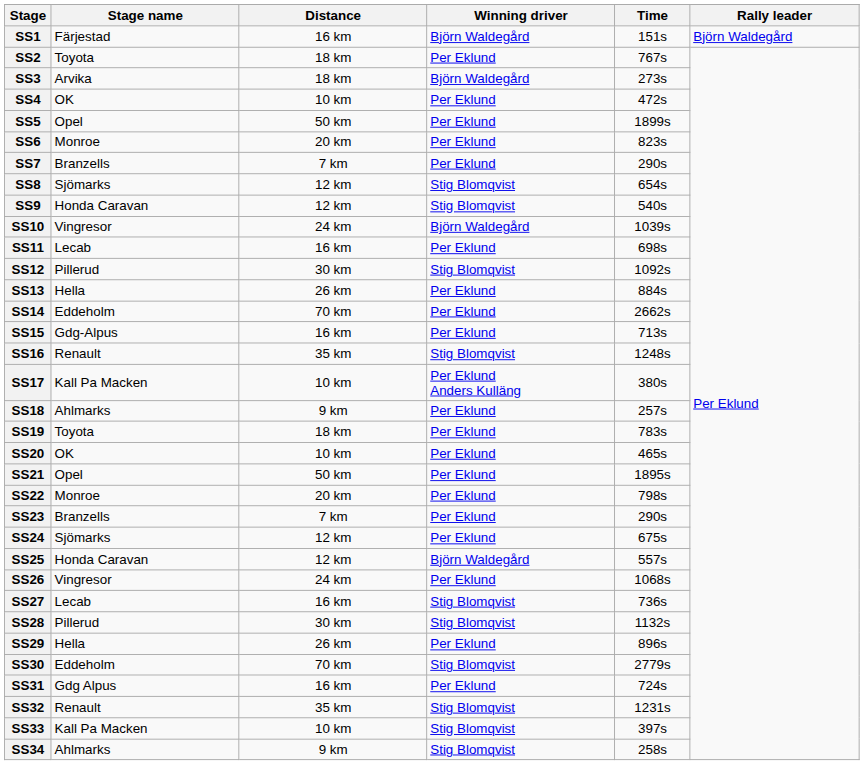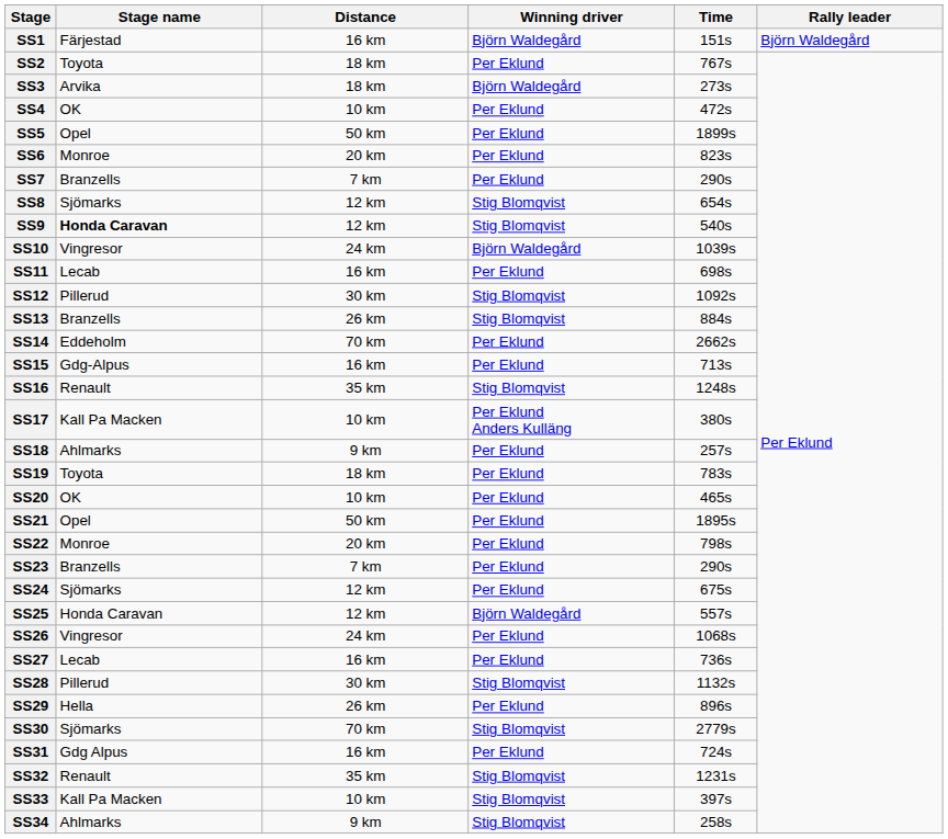SS9 | Stage name: normal -> bold
SS13 | Stage name: Hella -> Branzells
SS13 | Winning driver: Per Eklund -> Stig Blomqvist
SS27 | Winning driver: Stig Blomqvist -> Per Eklund
SS30 | Stage name: Eddeholm -> Sjömarks
